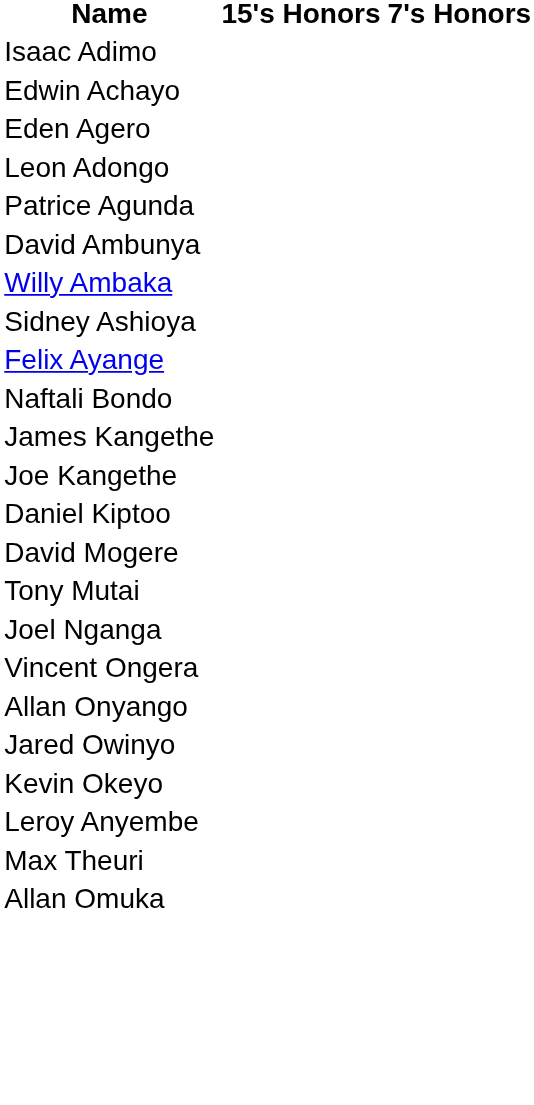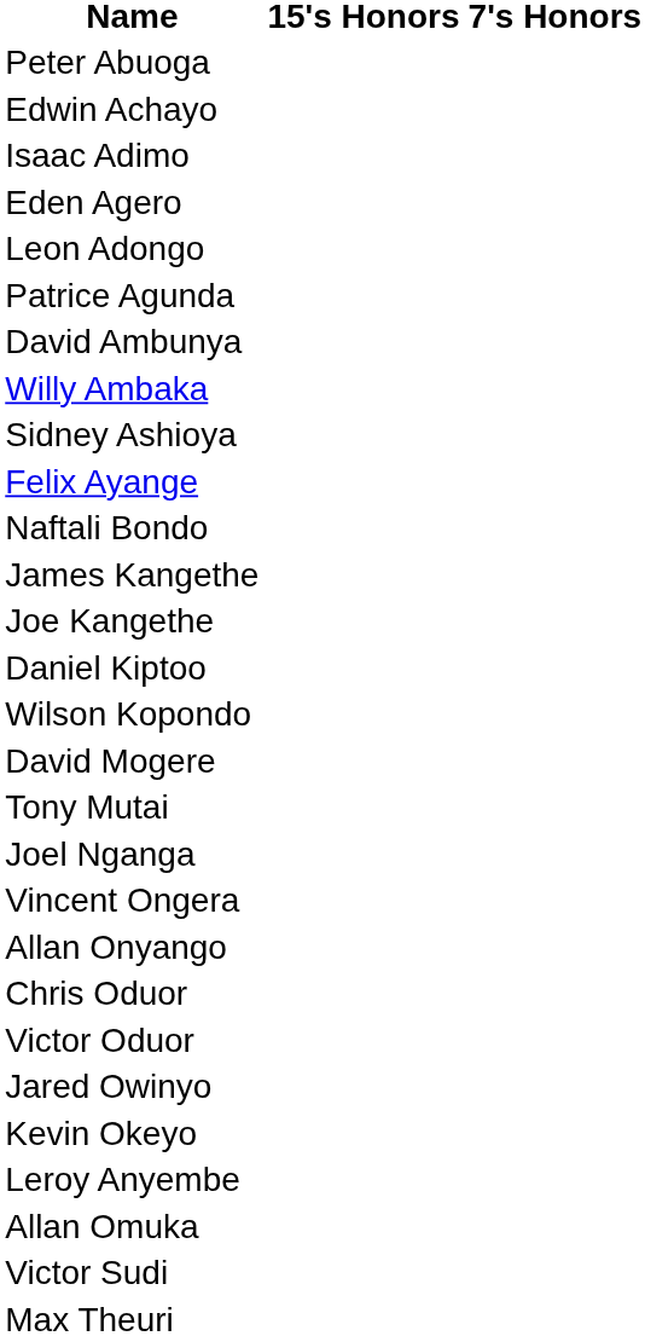+ row: Peter Abuoga
rows swapped: Edwin Achayo <-> Isaac Adimo
+ row: Wilson Kopondo
+ row: Chris Oduor
+ row: Victor Oduor
rows swapped: Max Theuri <-> Allan Omuka
+ row: Victor Sudi
